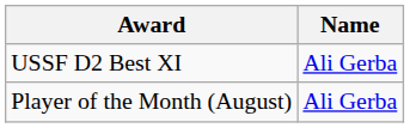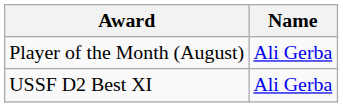rows swapped: Player of the Month (August) <-> USSF D2 Best XI
